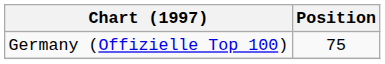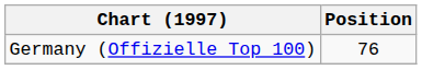Germany (Offizielle Top 100) | Position: 75 -> 76
